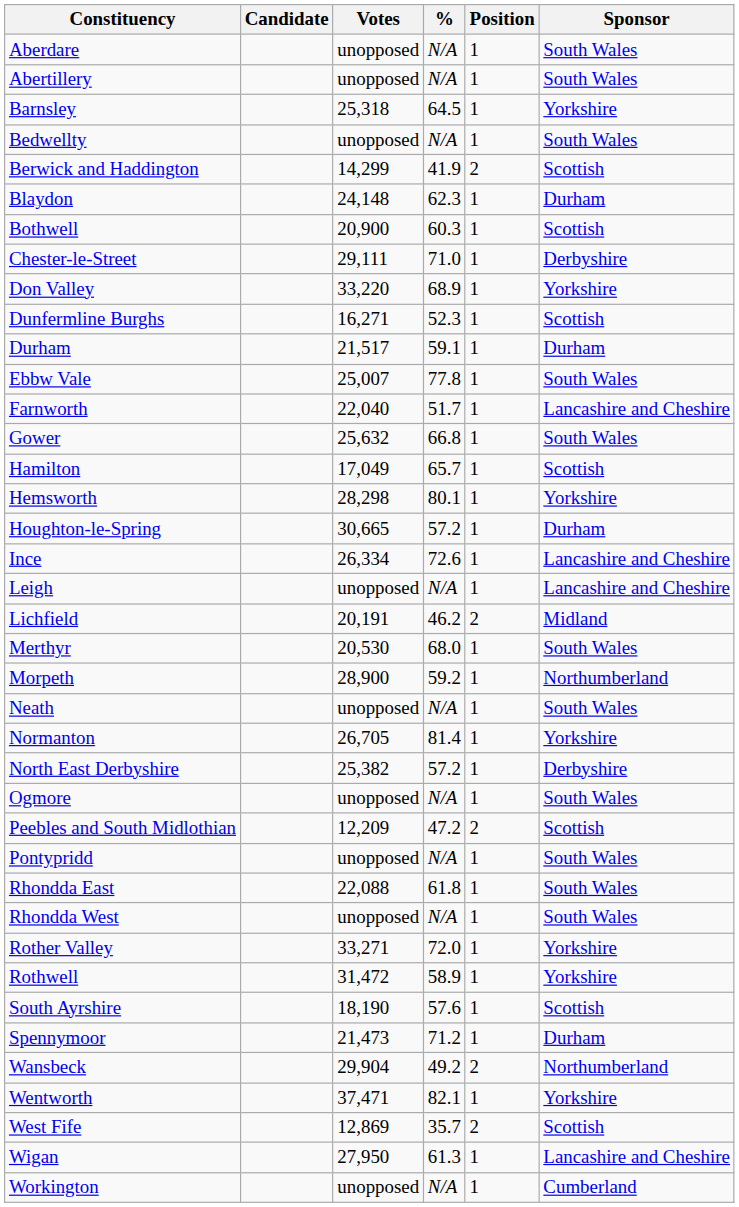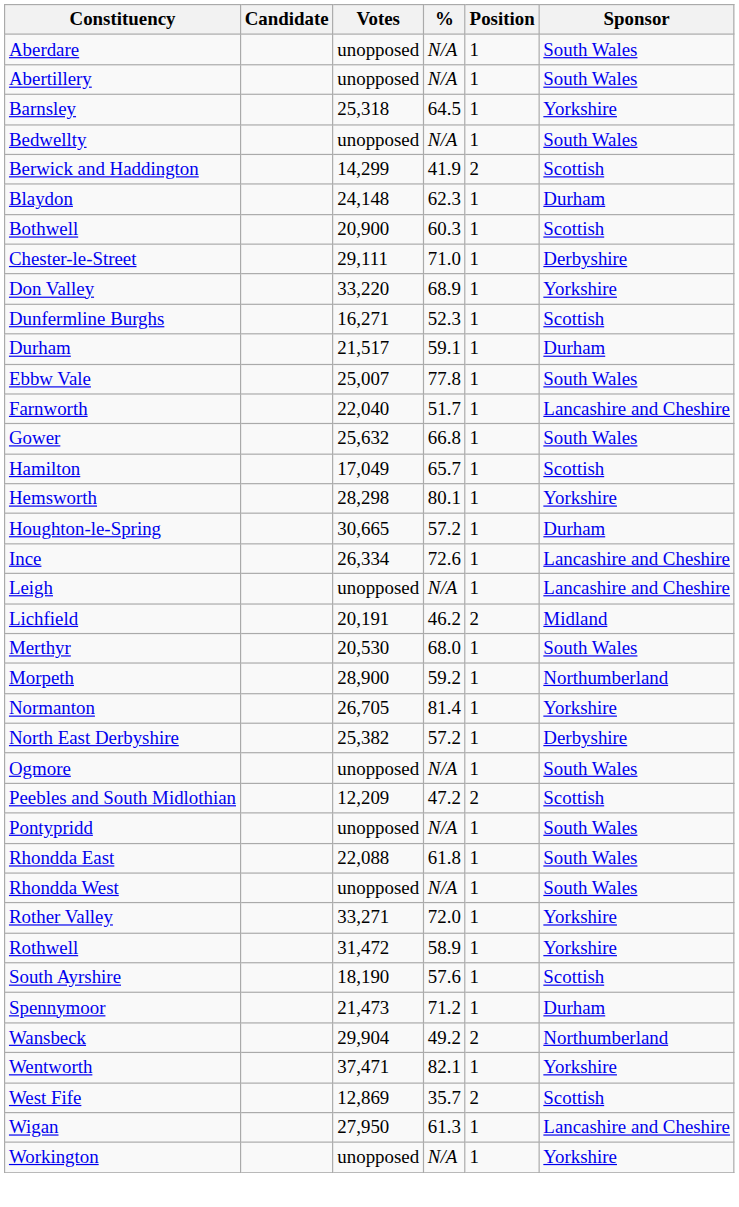- row: Neath | unopposed | N/A | 1 | South Wales
Workington | Sponsor: Cumberland -> Yorkshire
